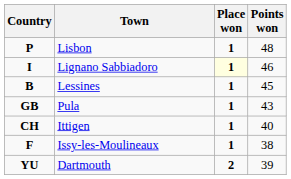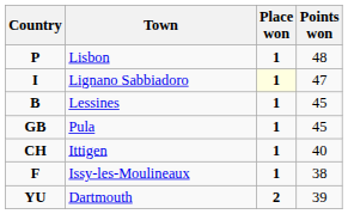Lignano Sabbiadoro | Points won: 46 -> 47
Pula | Points won: 43 -> 45
